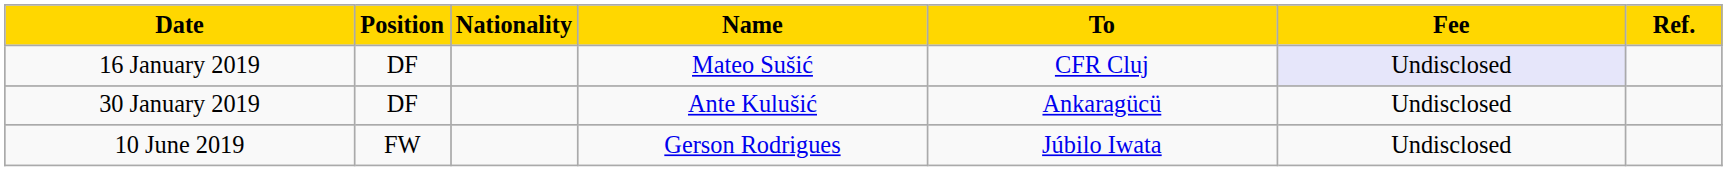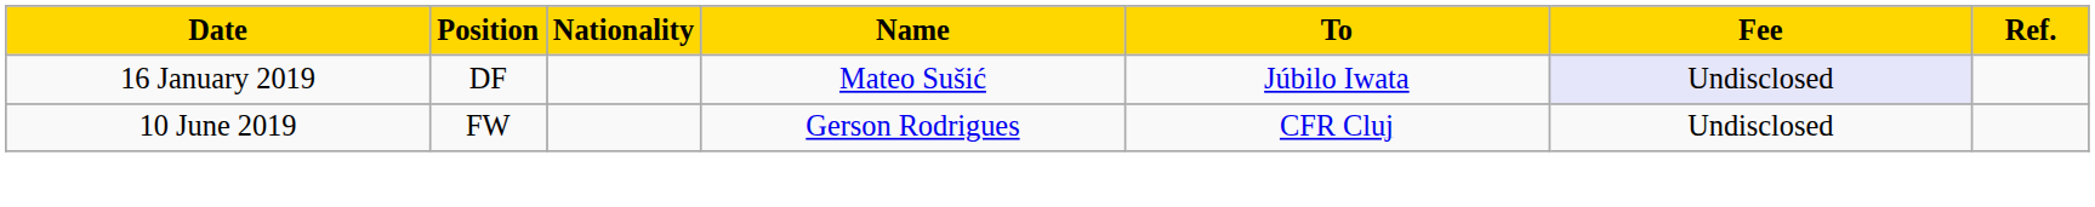16 January 2019 | To: CFR Cluj -> Júbilo Iwata
- row: 30 January 2019 | DF | Ante Kulušić | Ankaragücü | Undisclosed
10 June 2019 | To: Júbilo Iwata -> CFR Cluj
